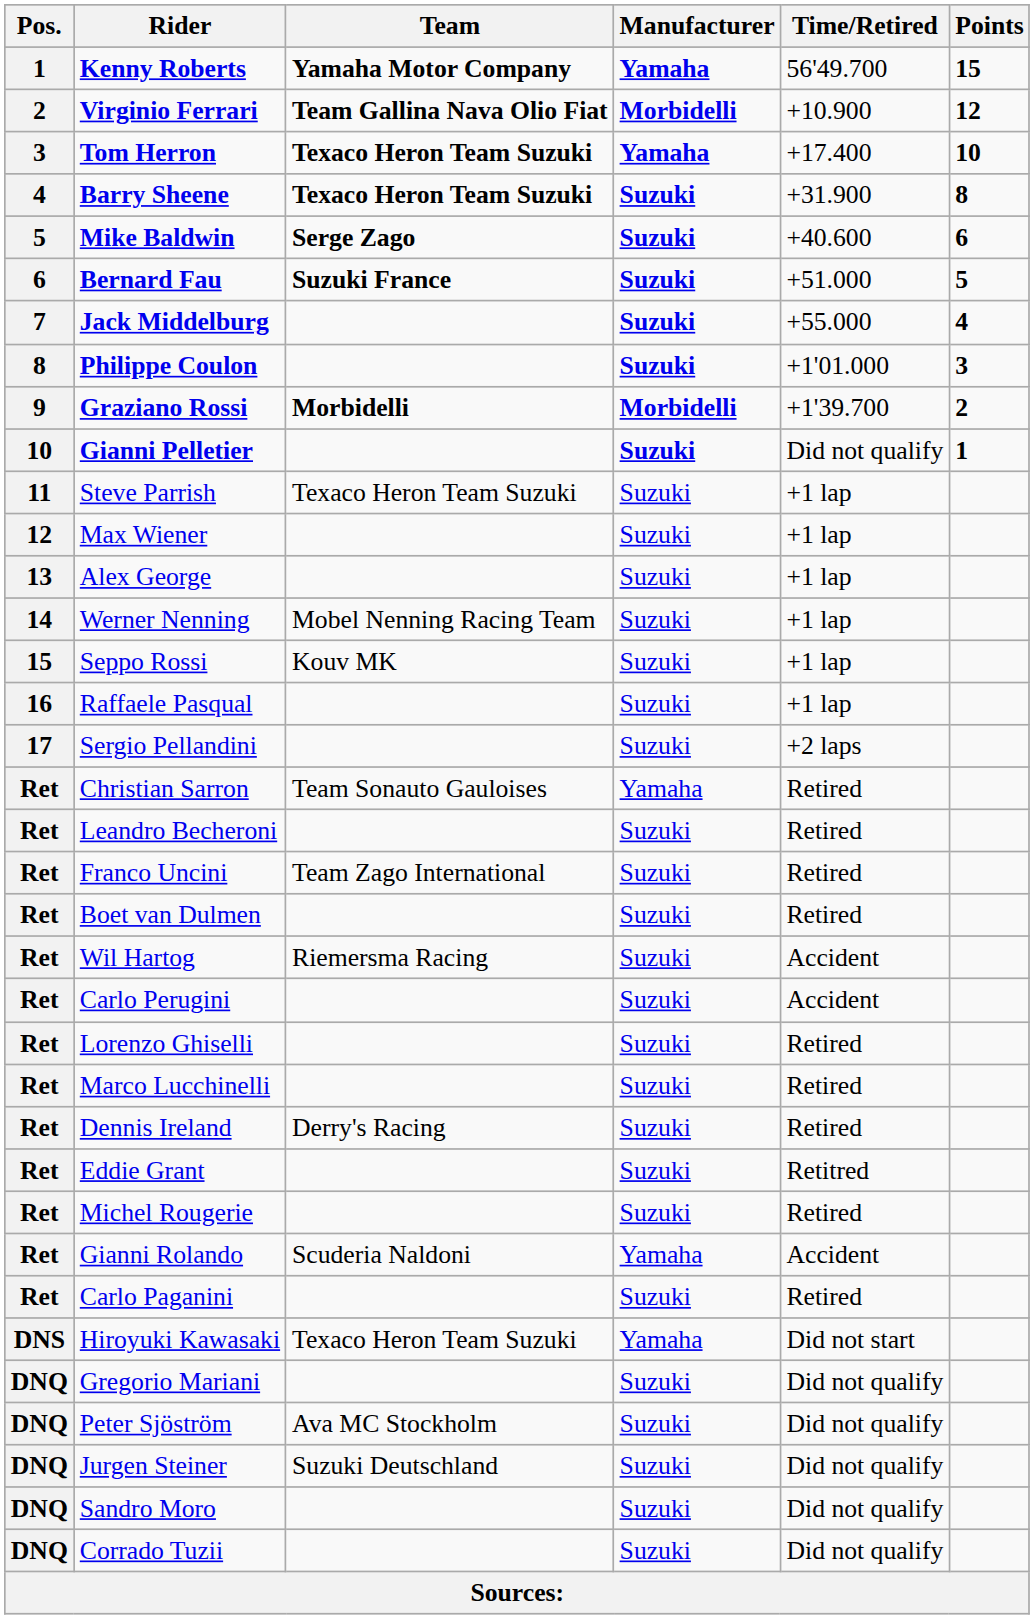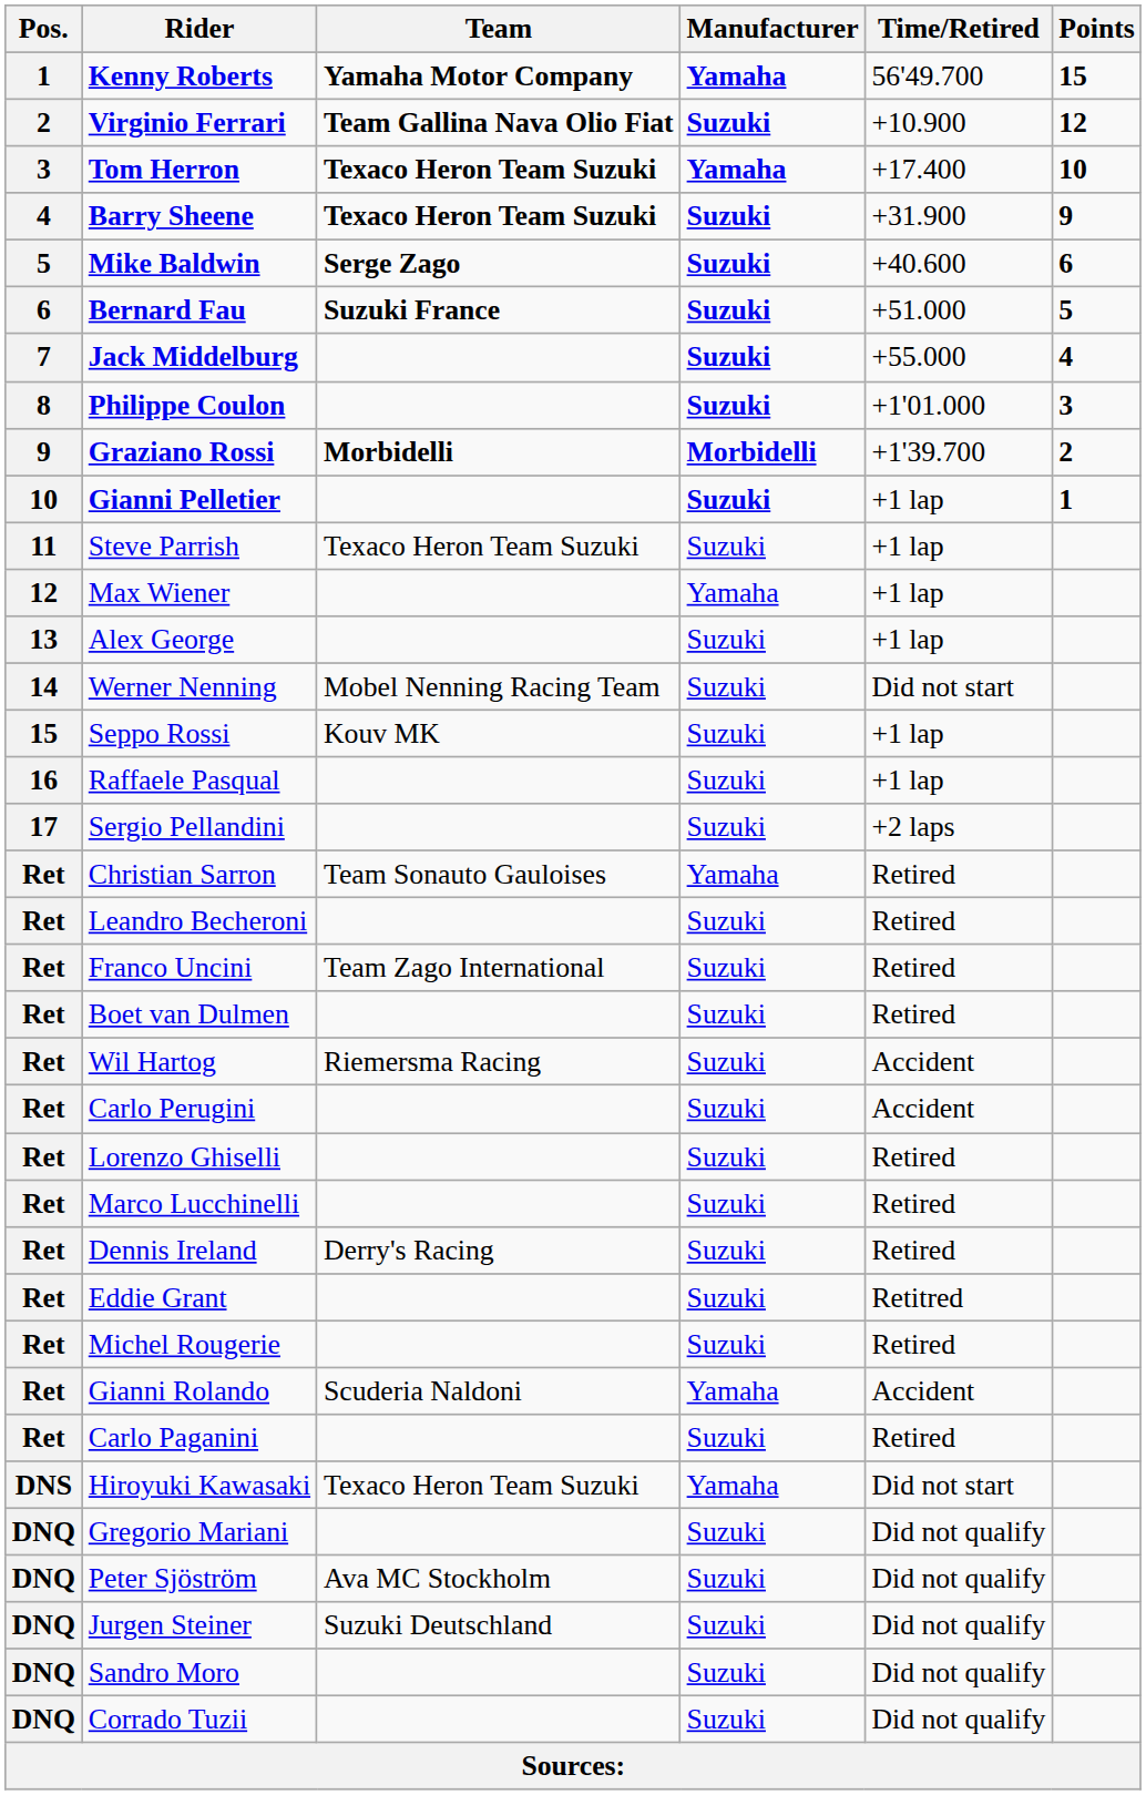Virginio Ferrari | Manufacturer: Morbidelli -> Suzuki
Barry Sheene | Points: 8 -> 9
Gianni Pelletier | Time/Retired: Did not qualify -> +1 lap
Max Wiener | Manufacturer: Suzuki -> Yamaha
Werner Nenning | Time/Retired: +1 lap -> Did not start
